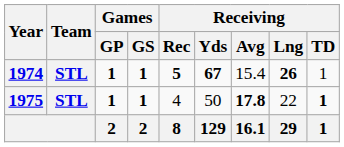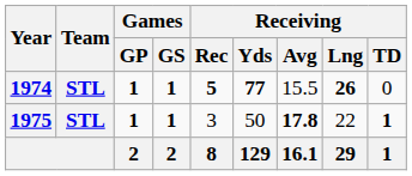1974 | Receiving / Yds: 67 -> 77
1974 | Receiving / Avg: 15.4 -> 15.5
1974 | Receiving / TD: 1 -> 0
1975 | Receiving / Rec: 4 -> 3
